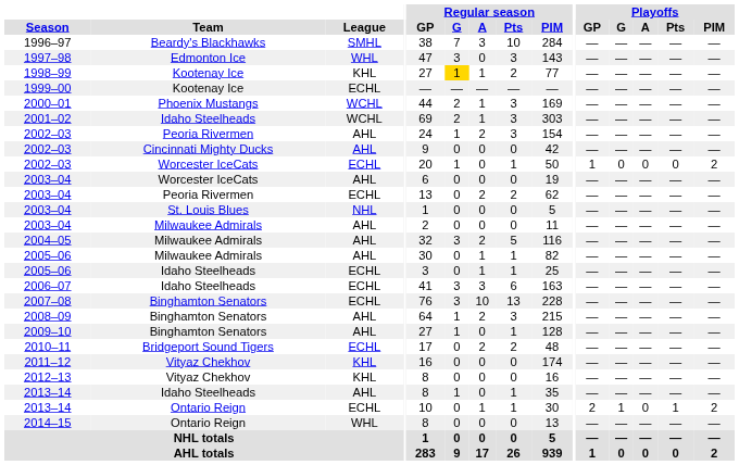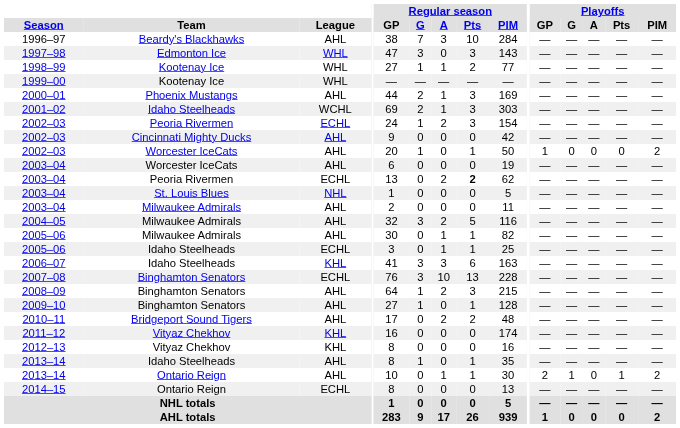1996–97 | League: SMHL -> AHL
1998–99 | League: KHL -> WHL
1998–99 | Regular season / G: gold background -> no background
1999–00 | League: ECHL -> WHL
2000–01 | League: WCHL -> AHL
2002–03 / Peoria Rivermen | League: AHL -> ECHL
2002–03 / Worcester IceCats | League: ECHL -> AHL
2003–04 / Peoria Rivermen | Regular season / Pts: normal -> bold
2006–07 | League: ECHL -> KHL
2010–11 | League: ECHL -> AHL
2013–14 / Ontario Reign | League: ECHL -> AHL
2014–15 | League: WHL -> ECHL
